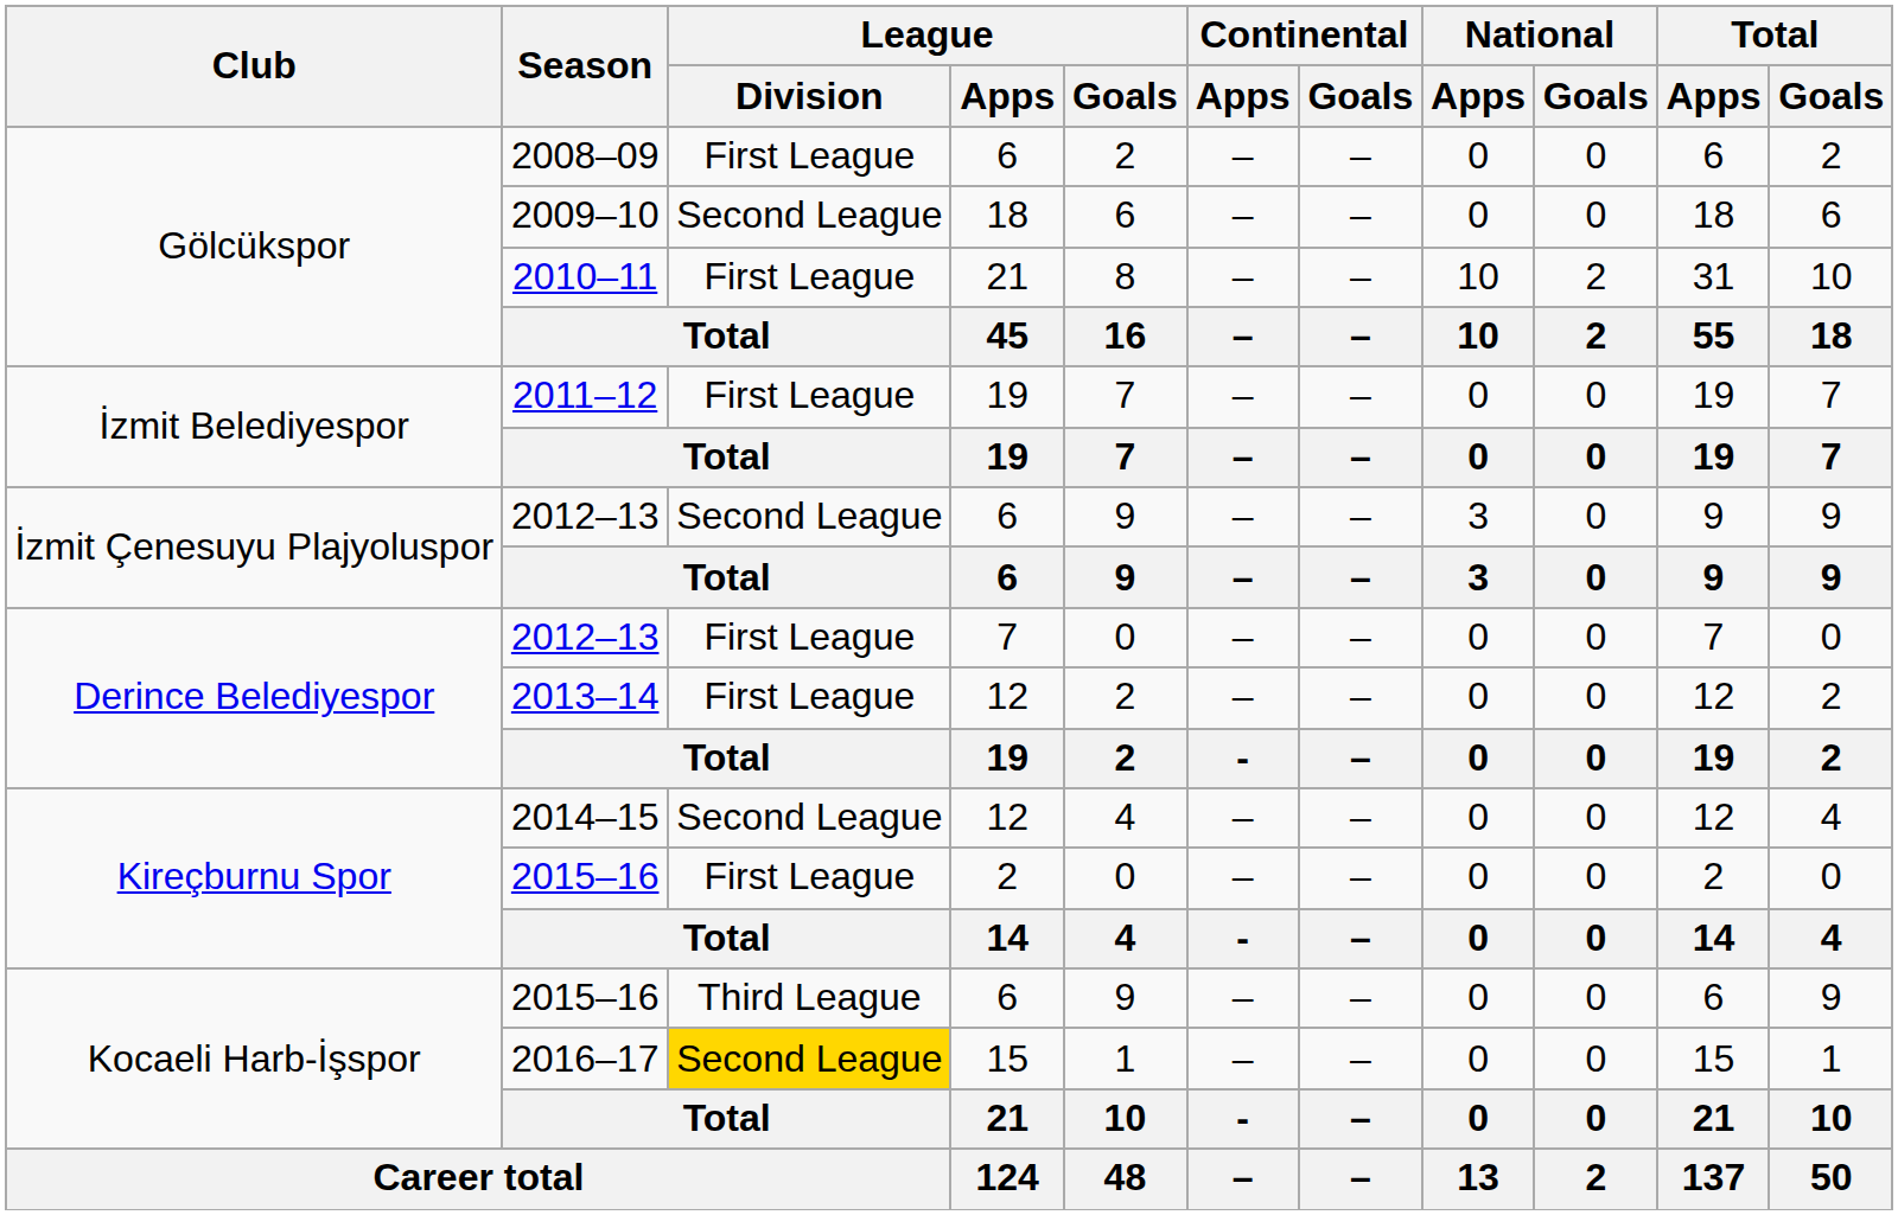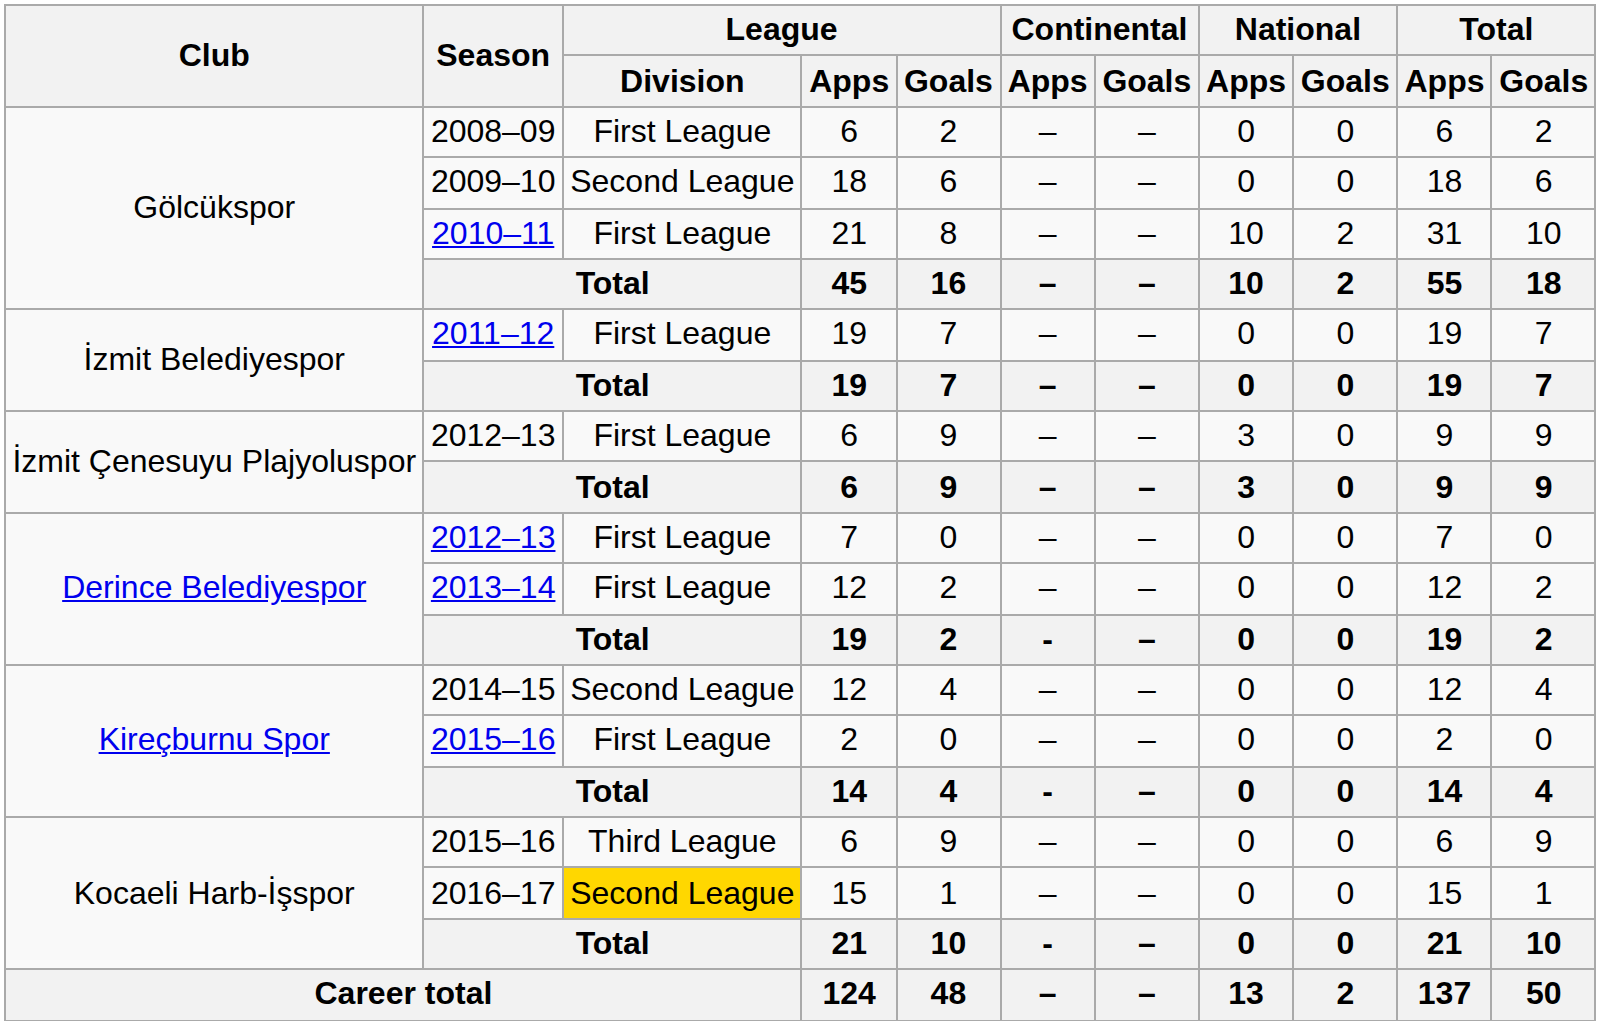2012–13 / 6 | League / Division: Second League -> First League
